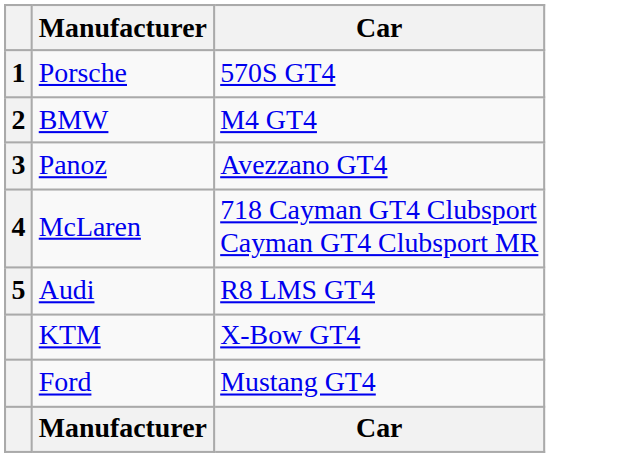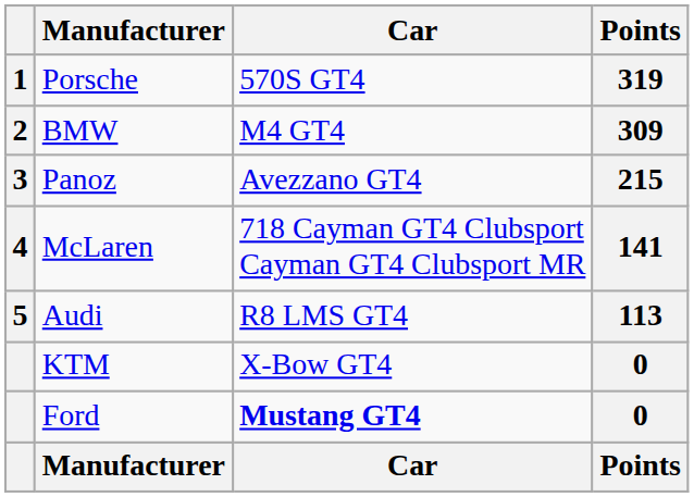+ column: Points | 319 | 309 | 215 | 141 | 113 | 0 | 0 | Points
Ford | Car: normal -> bold
